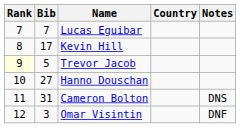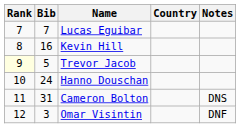Kevin Hill | Bib: 17 -> 16
Hanno Douschan | Bib: 27 -> 24
